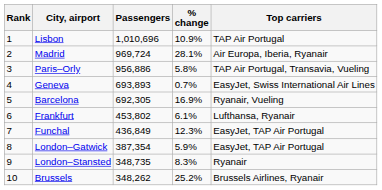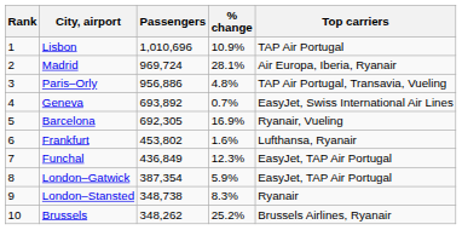Paris–Orly | % change: 5.8% -> 4.8%
Geneva | Passengers: 693,893 -> 693,892
Frankfurt | % change: 6.1% -> 1.6%
London–Stansted | Passengers: 348,735 -> 348,738
